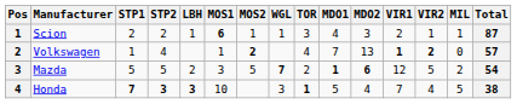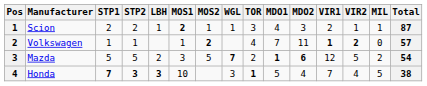Scion | MOS1: 6 -> 2
Volkswagen | STP2: 4 -> 1
Volkswagen | MDO2: 13 -> 11
